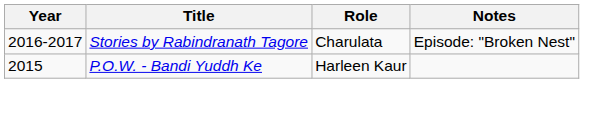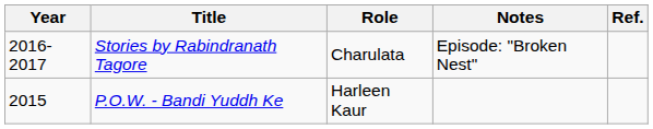+ column: Ref.
